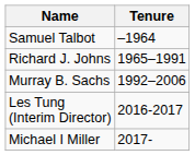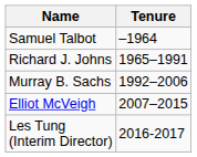+ row: Elliot McVeigh | 2007–2015
- row: Michael I Miller | 2017-
